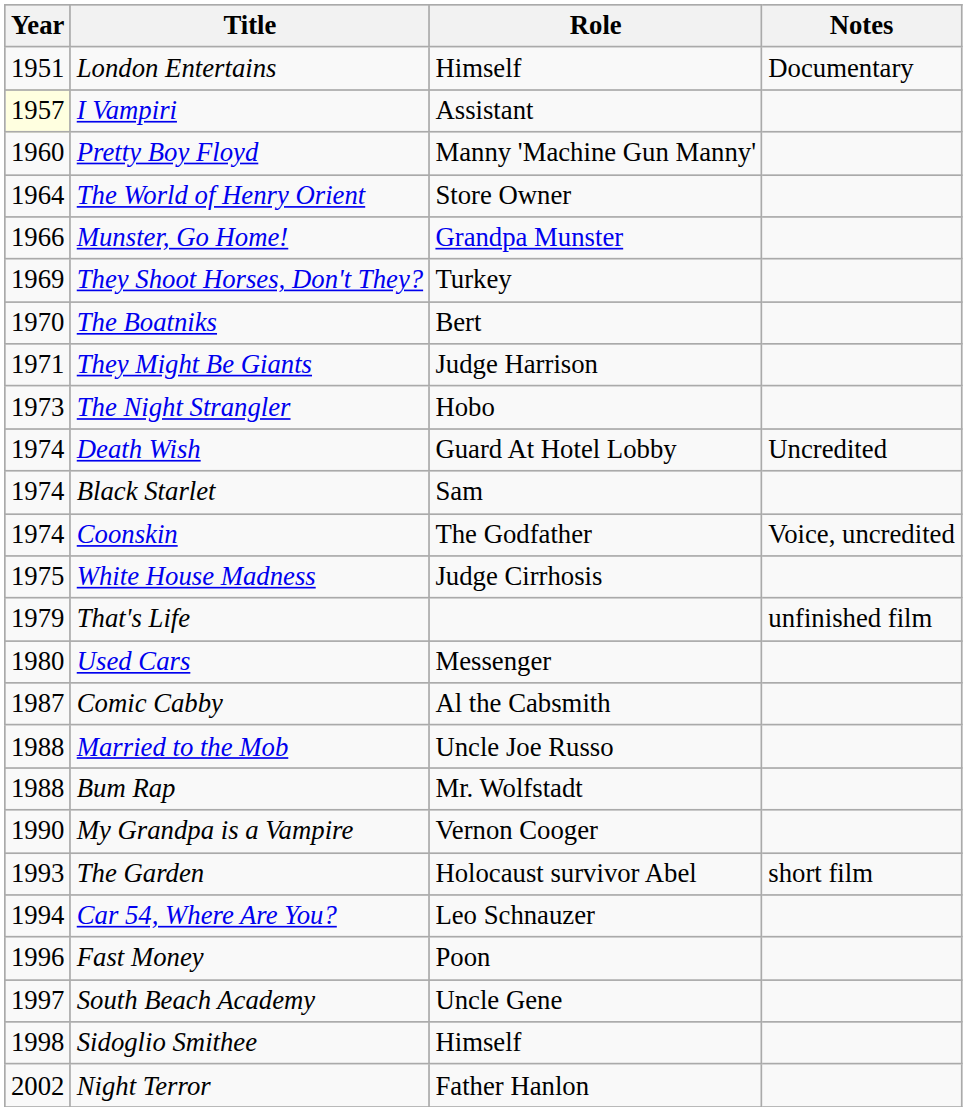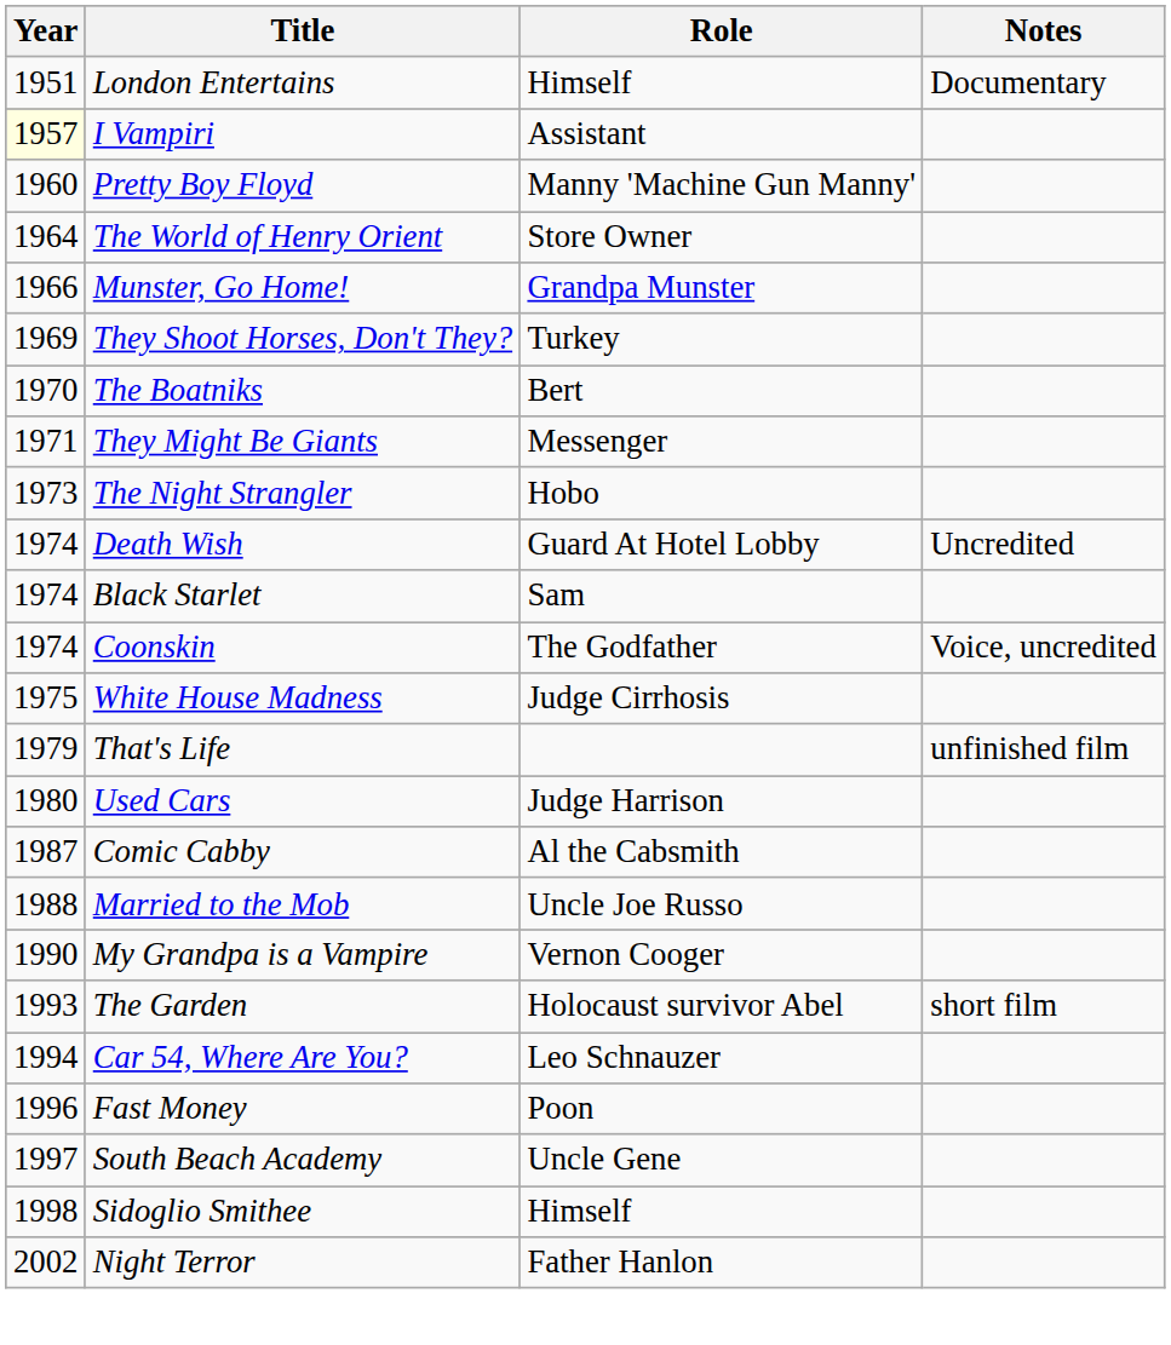They Might Be Giants | Role: Judge Harrison -> Messenger
Used Cars | Role: Messenger -> Judge Harrison
- row: 1988 | Bum Rap | Mr. Wolfstadt
